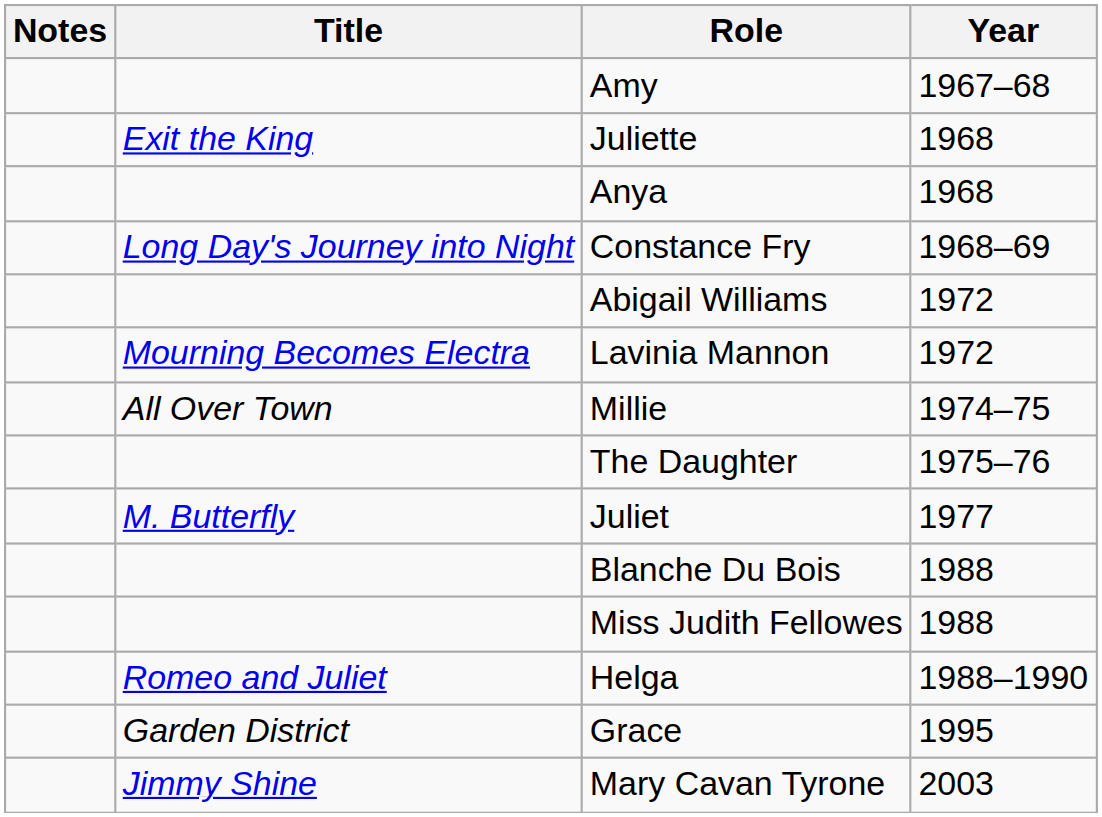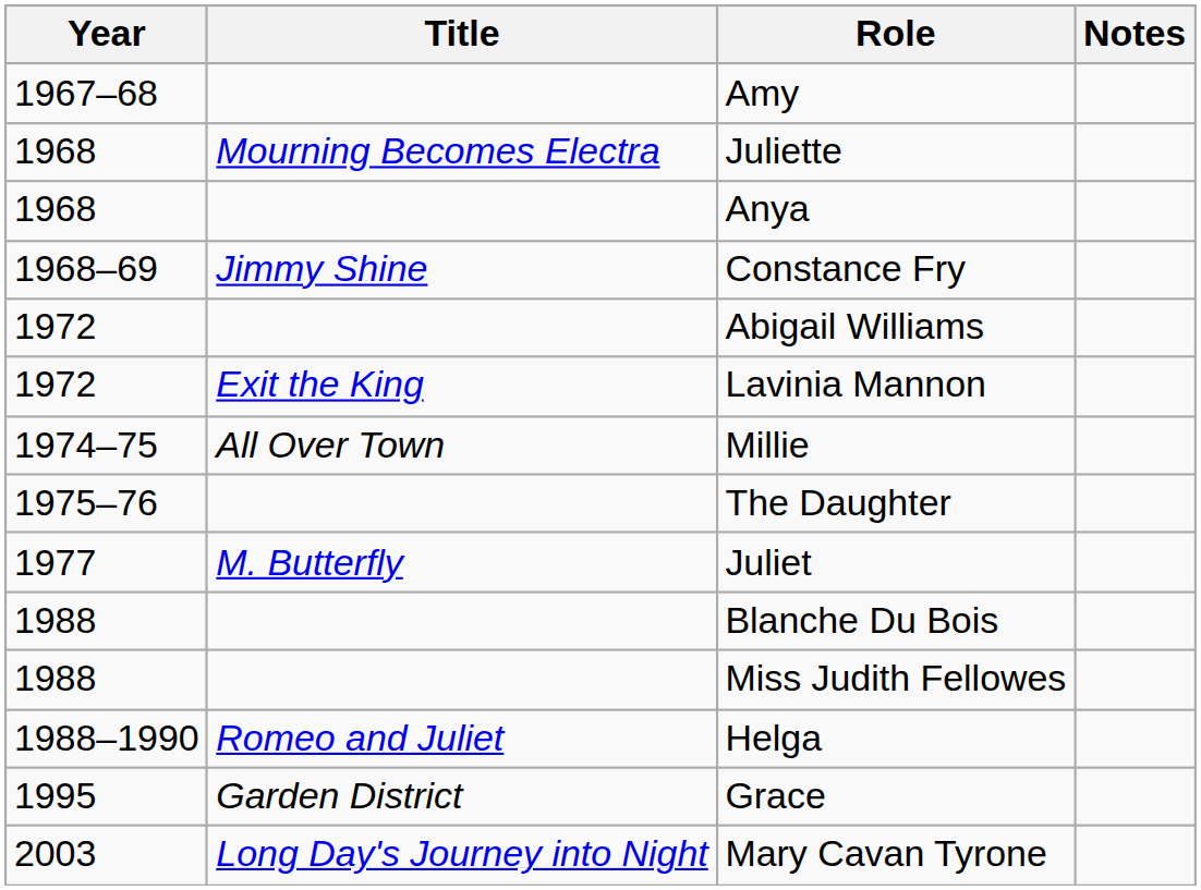columns swapped: Year <-> Notes
Juliette | Title: Exit the King -> Mourning Becomes Electra
Constance Fry | Title: Long Day's Journey into Night -> Jimmy Shine
Lavinia Mannon | Title: Mourning Becomes Electra -> Exit the King
Mary Cavan Tyrone | Title: Jimmy Shine -> Long Day's Journey into Night
